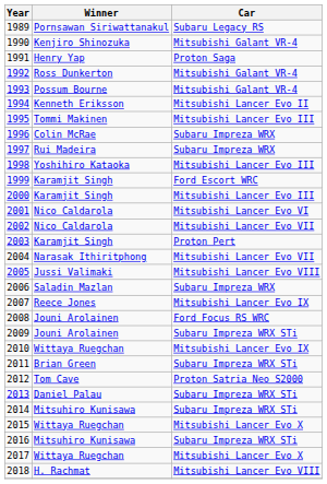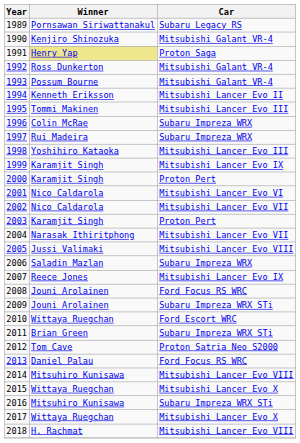1991 | Winner: no background -> khaki background
1999 | Car: Ford Escort WRC -> Mitsubishi Lancer Evo IX
2000 | Car: Mitsubishi Lancer Evo III -> Proton Pert
2010 | Car: Mitsubishi Lancer Evo IX -> Ford Escort WRC
2013 | Car: Subaru Impreza WRX STi -> Ford Focus RS WRC
2014 | Car: Subaru Impreza WRX STi -> Mitsubishi Lancer Evo VIII
